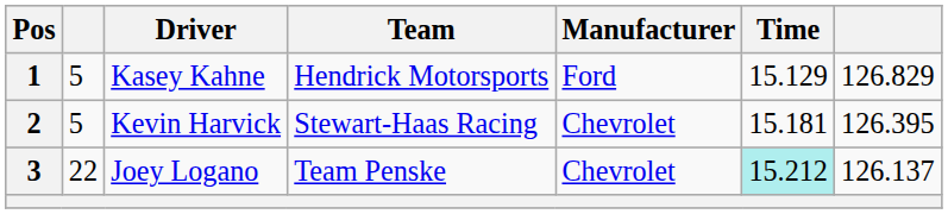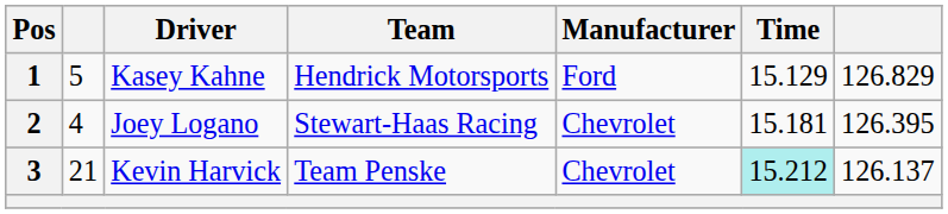2 | column 2: 5 -> 4
2 | Driver: Kevin Harvick -> Joey Logano
3 | column 2: 22 -> 21
3 | Driver: Joey Logano -> Kevin Harvick
